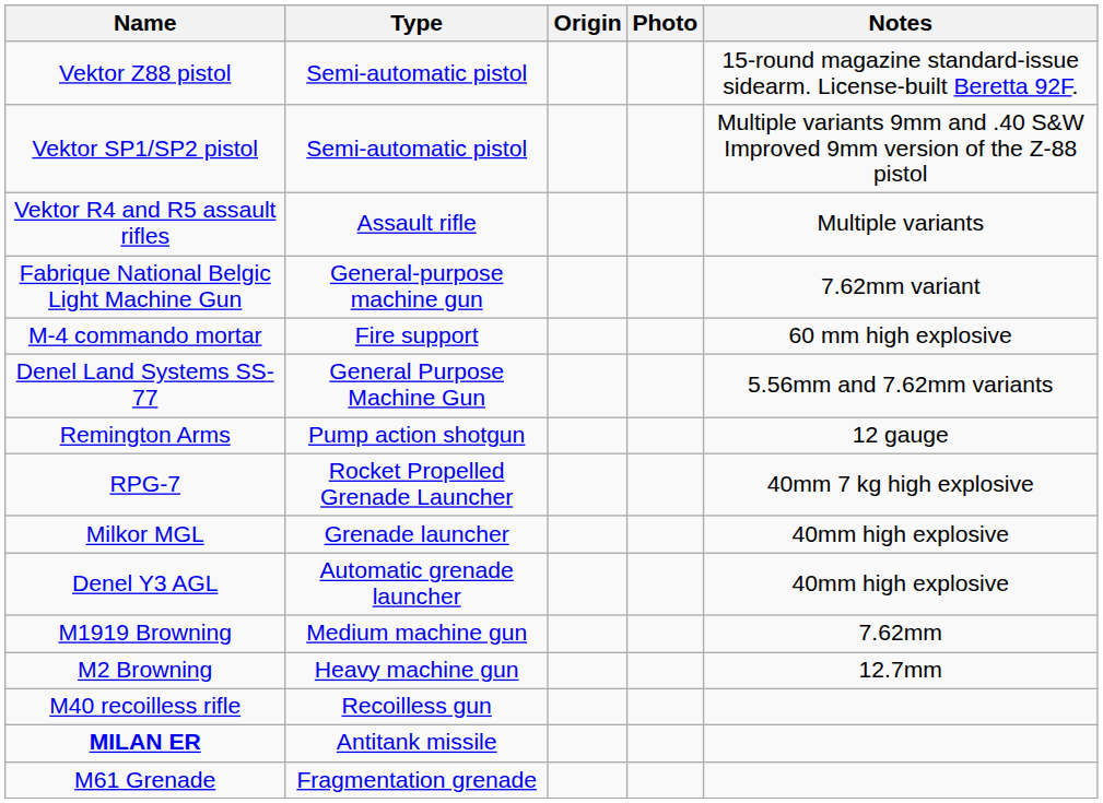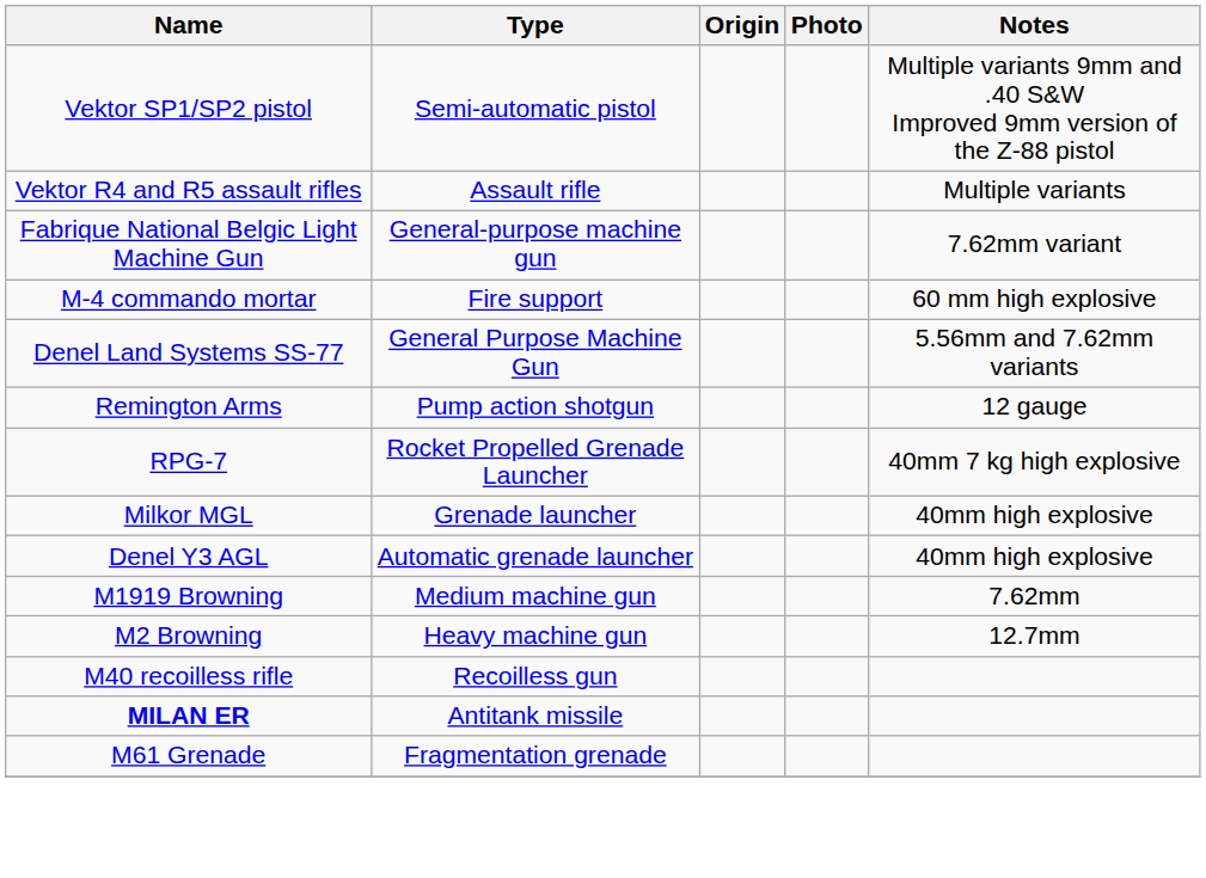- row: Vektor Z88 pistol | Semi-automatic pistol | 15-round magazine standard-issue sidearm. License-built Beretta 92F.
